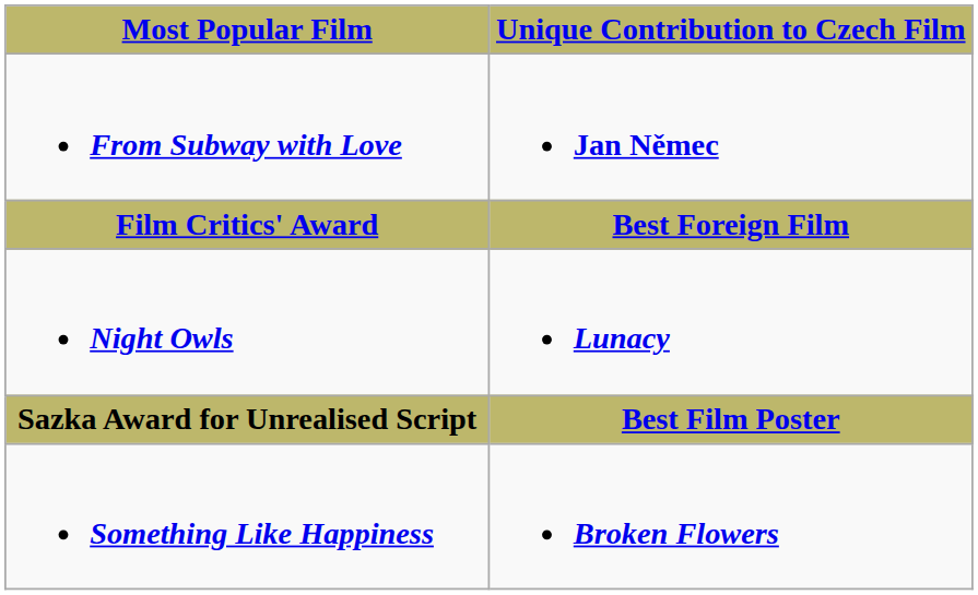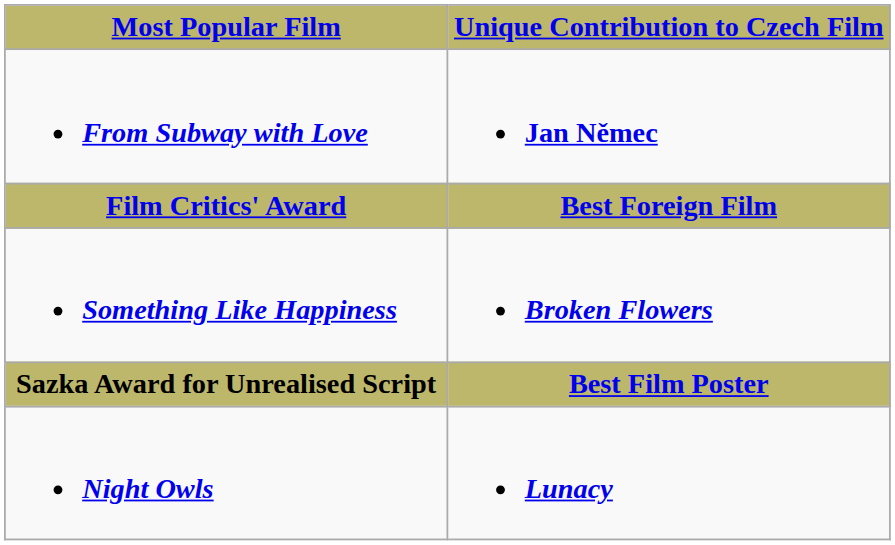rows swapped: Something Like Happiness <-> Night Owls
